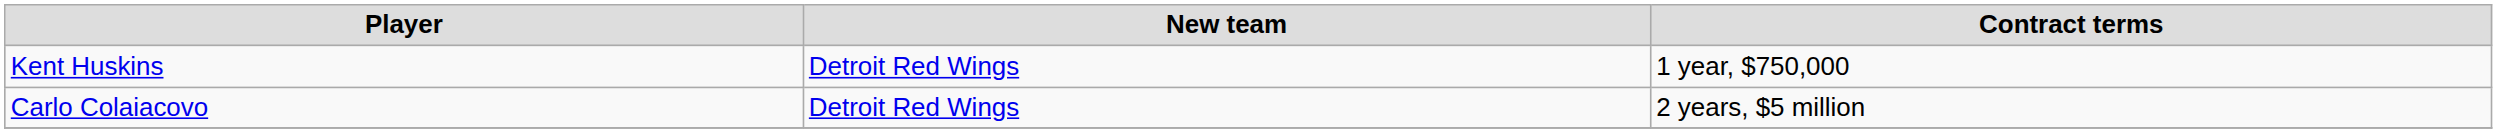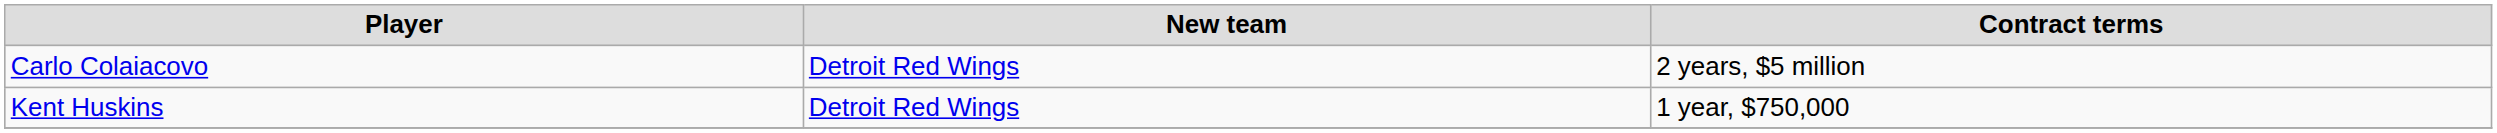rows swapped: Carlo Colaiacovo <-> Kent Huskins
